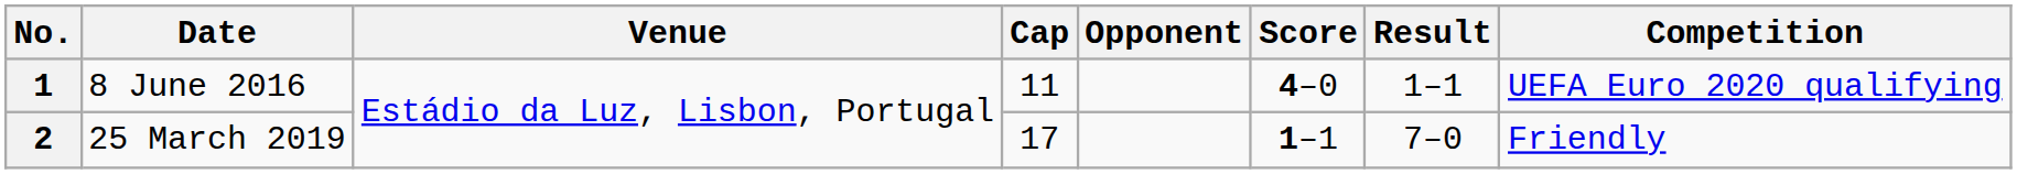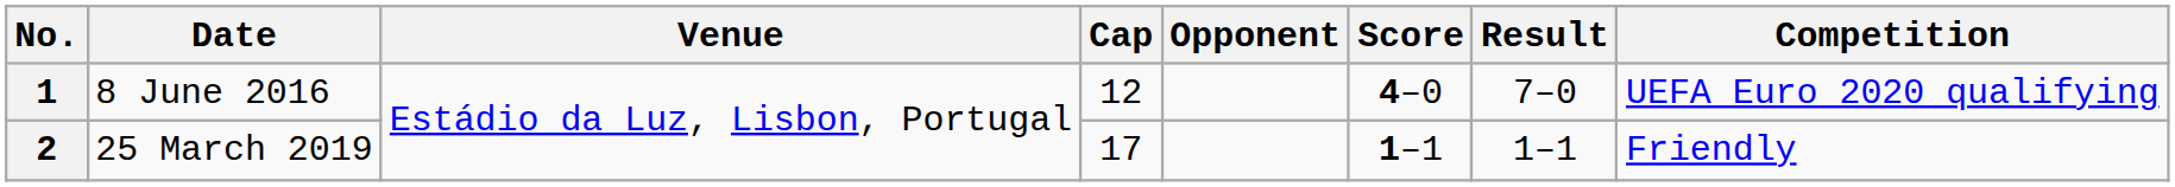1 | Cap: 11 -> 12
1 | Result: 1–1 -> 7–0
2 | Result: 7–0 -> 1–1
